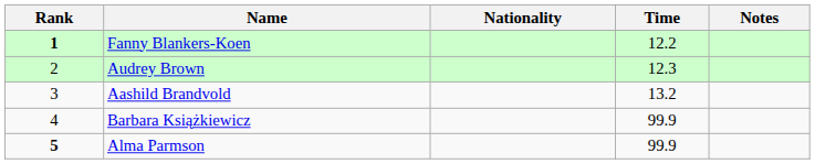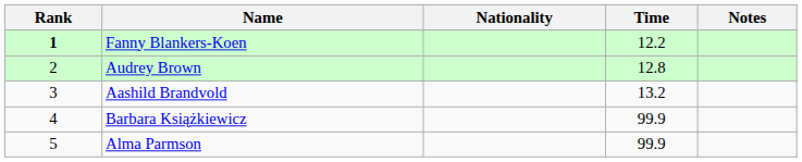Audrey Brown | Time: 12.3 -> 12.8
Alma Parmson | Rank: bold -> normal
